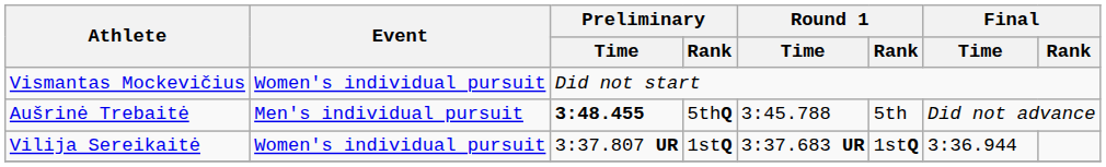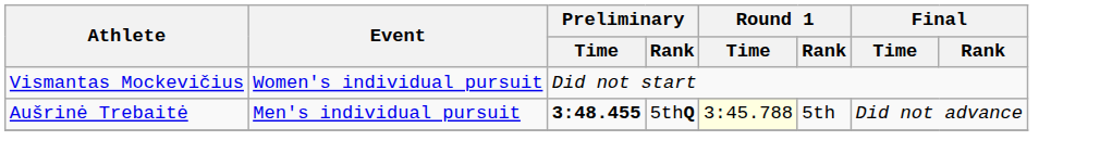Aušrinė Trebaitė | Round 1 / Time: no background -> lightyellow background
- row: Vilija Sereikaitė | Women's individual pursuit | 3:37.807 UR | 1stQ | 3:37.683 UR | 1stQ | 3:36.944
